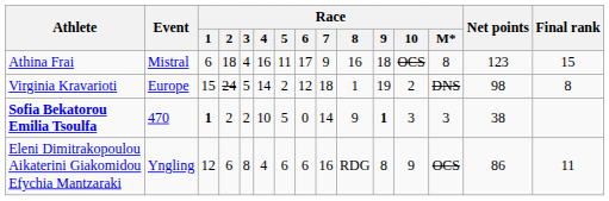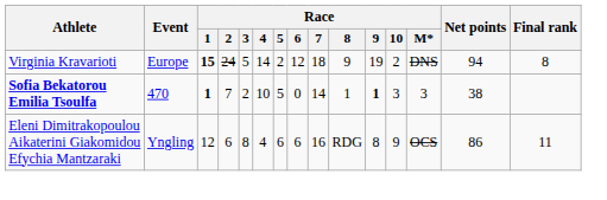- row: Athina Frai | Mistral | 6 | 18 | 4 | 16 | 11 | 17 | 9 | 16 | 18 | OCS | 8 | 123 | 15
Virginia Kravarioti | Race / 1: normal -> bold
Virginia Kravarioti | Race / 8: 1 -> 9
Virginia Kravarioti | Net points: 98 -> 94
Sofia Bekatorou Emilia Tsoulfa | Race / 2: 2 -> 7
Sofia Bekatorou Emilia Tsoulfa | Race / 8: 9 -> 1
